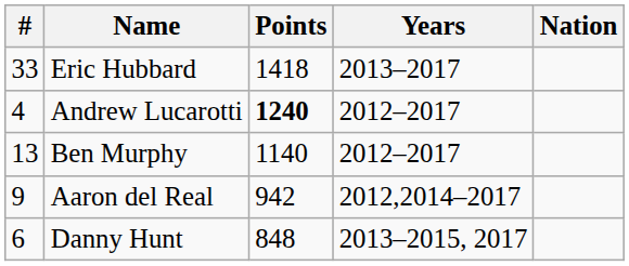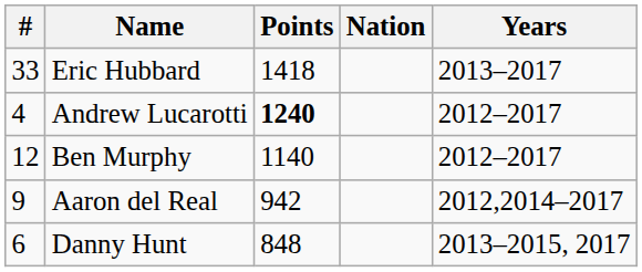columns swapped: Years <-> Nation
Ben Murphy | #: 13 -> 12
